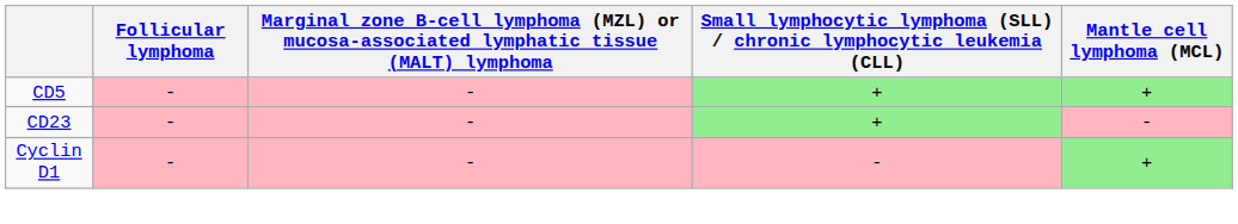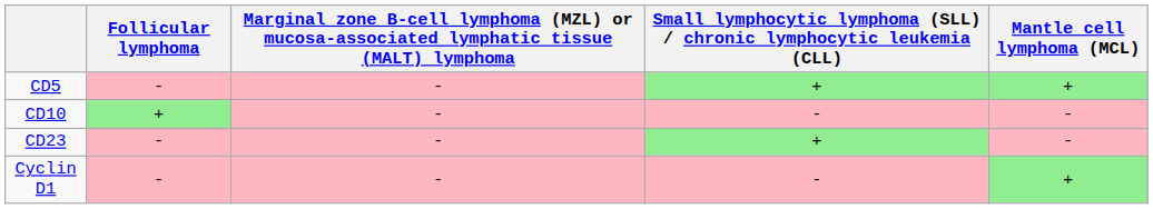+ row: CD10 | + | - | - | -
